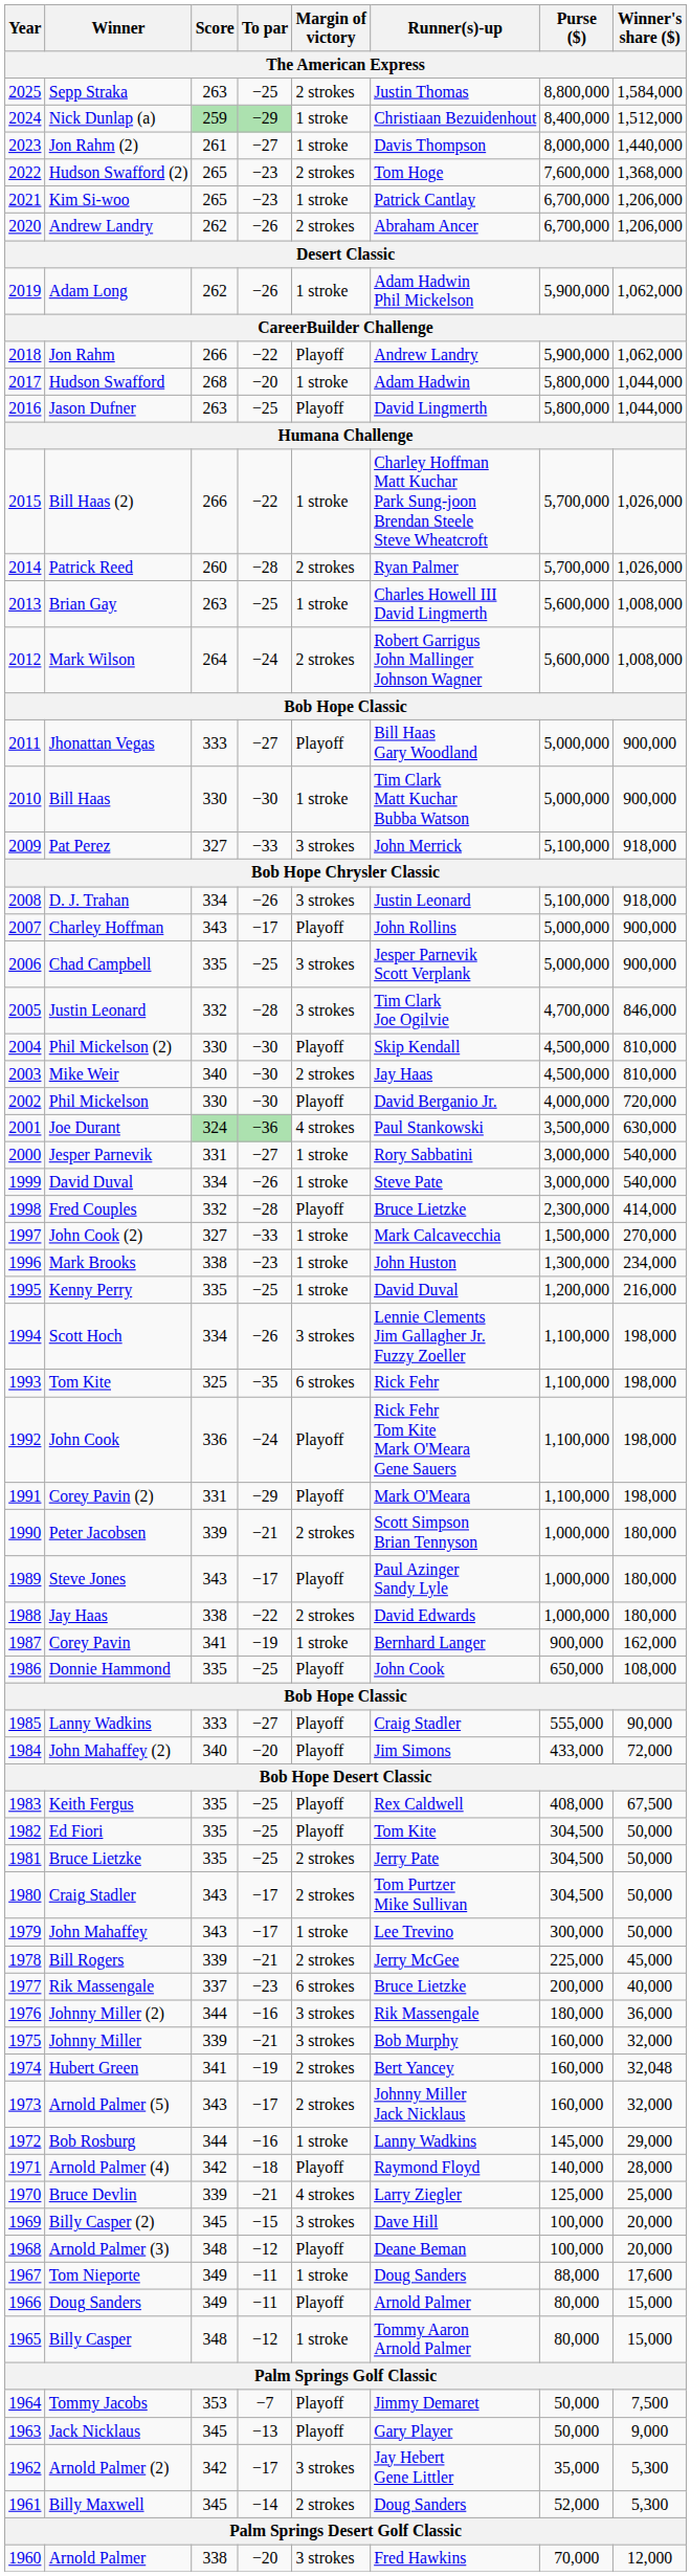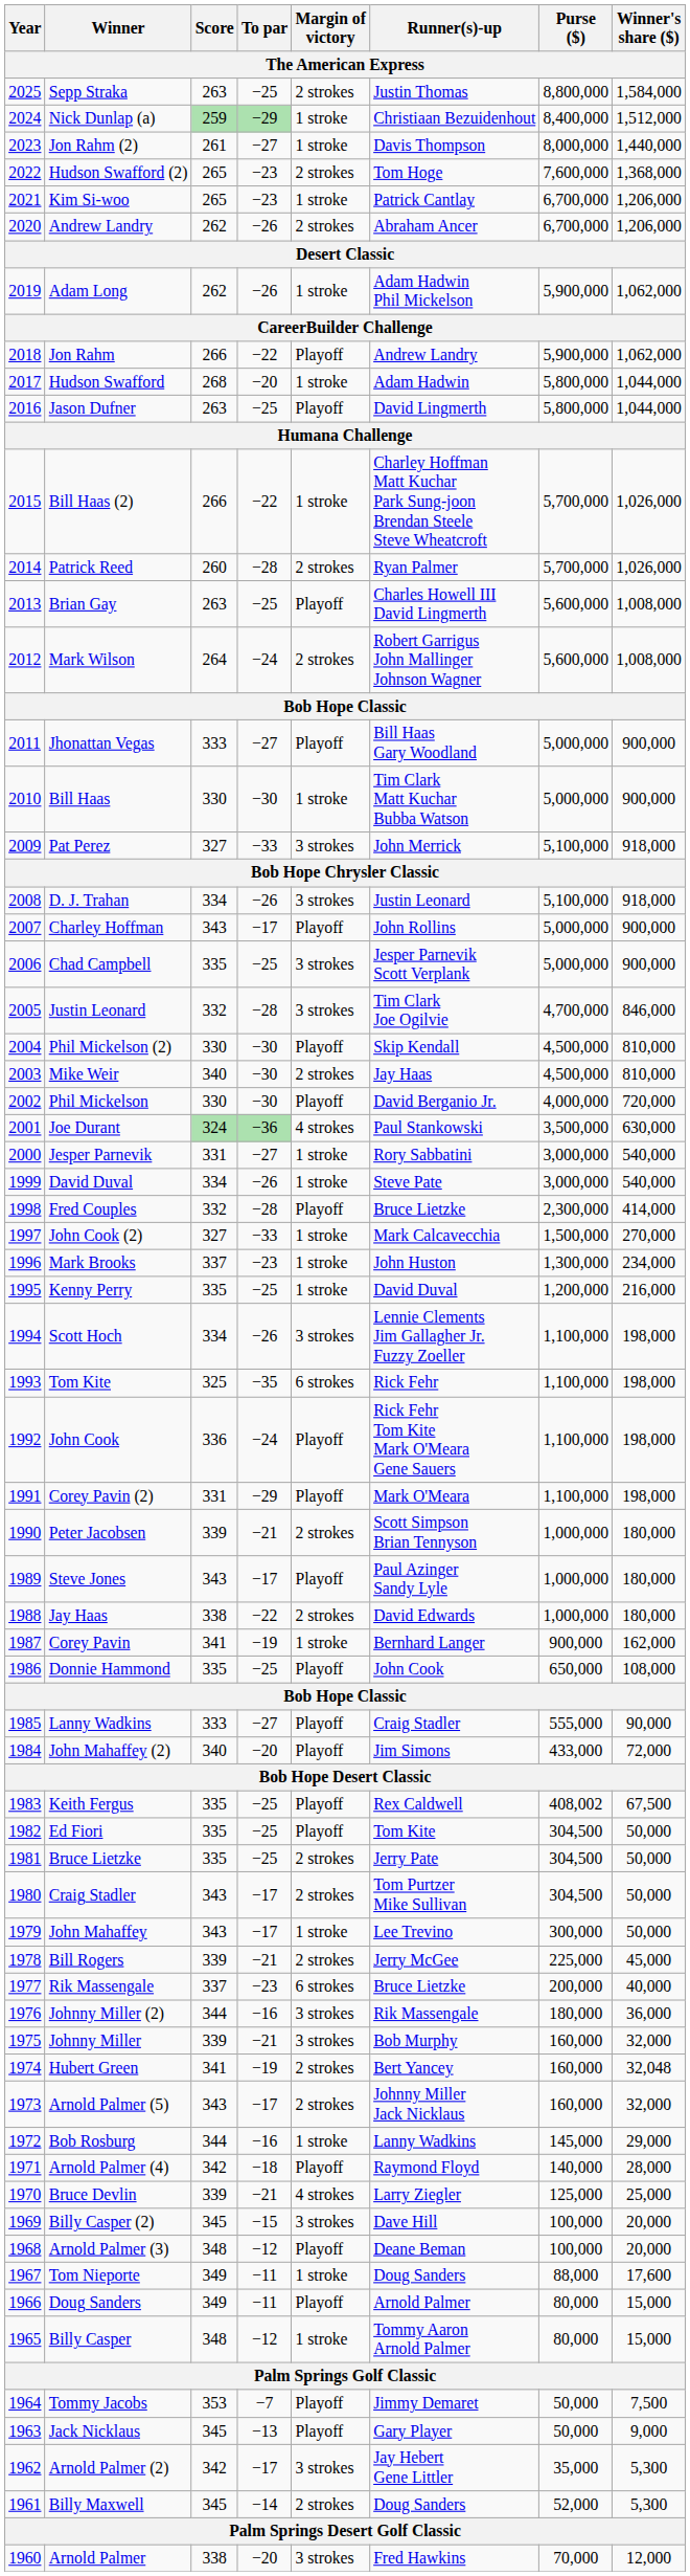Brian Gay | Margin of victory: 1 stroke -> Playoff
Mark Brooks | Score: 338 -> 337
Keith Fergus | Purse ($): 408,000 -> 408,002
